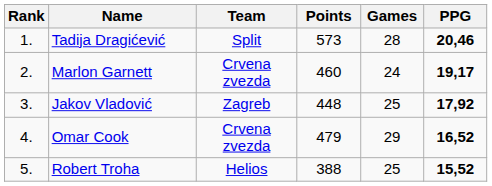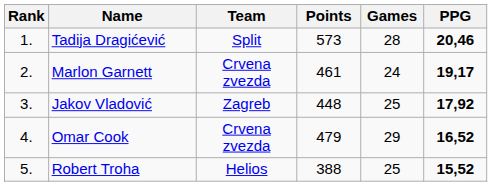Marlon Garnett | Points: 460 -> 461
